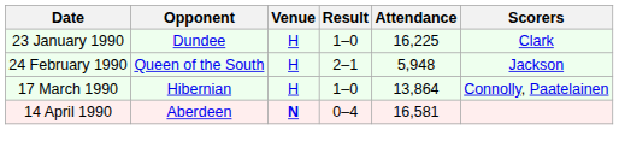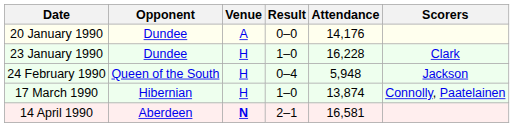+ row: 20 January 1990 | Dundee | A | 0–0 | 14,176
23 January 1990 | Attendance: 16,225 -> 16,228
24 February 1990 | Result: 2–1 -> 0–4
17 March 1990 | Attendance: 13,864 -> 13,874
14 April 1990 | Result: 0–4 -> 2–1
